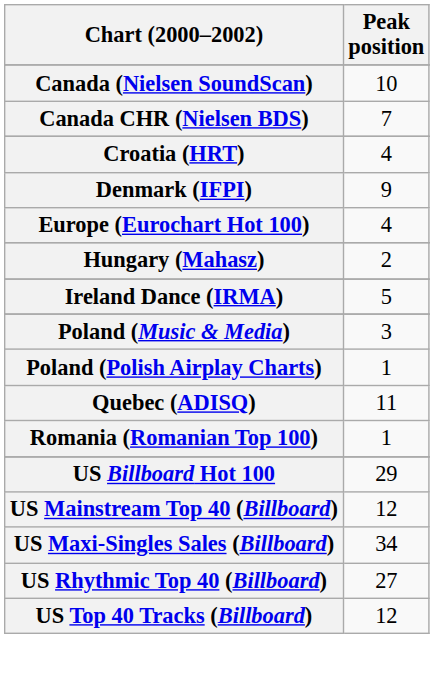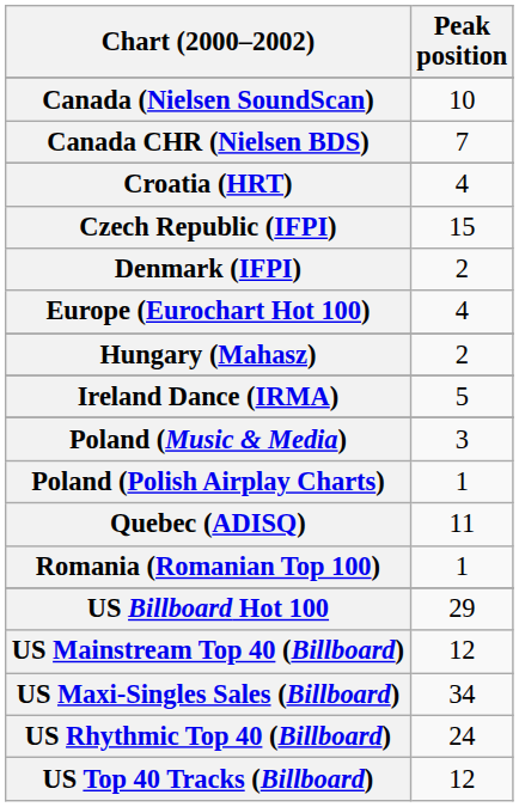+ row: Czech Republic (IFPI) | 15
Denmark (IFPI) | Peak position: 9 -> 2
US Rhythmic Top 40 (Billboard) | Peak position: 27 -> 24
